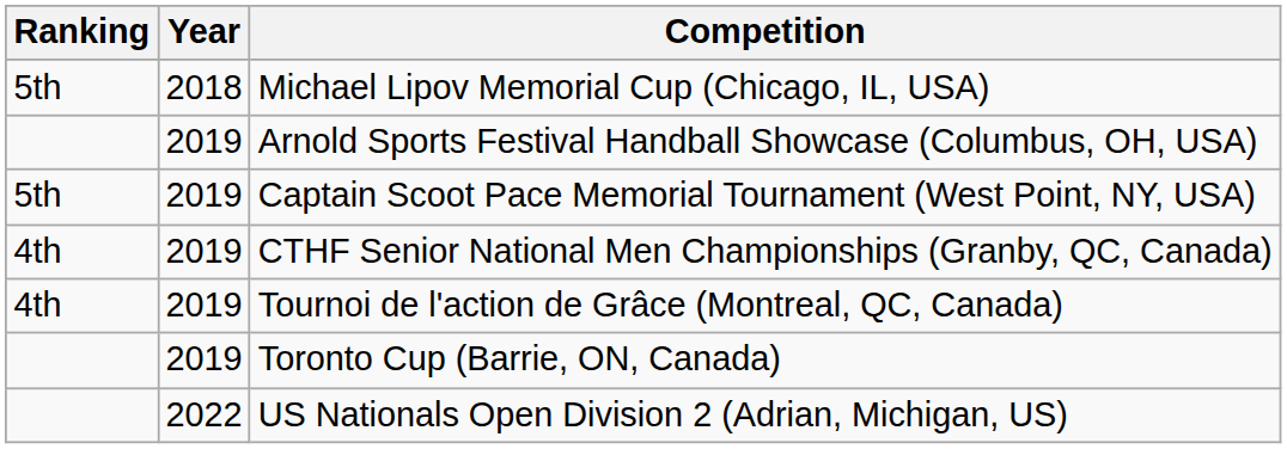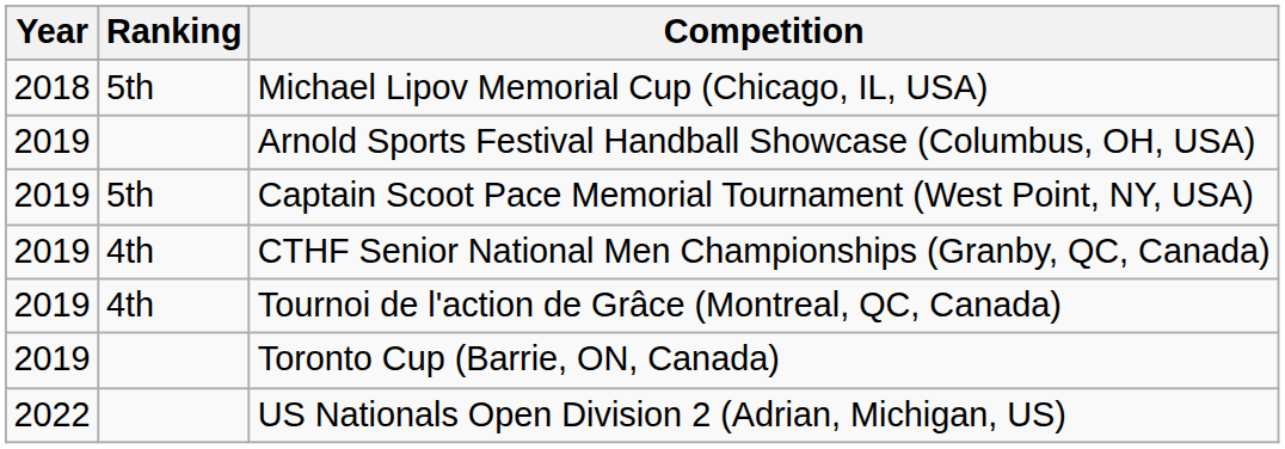columns swapped: Year <-> Ranking
